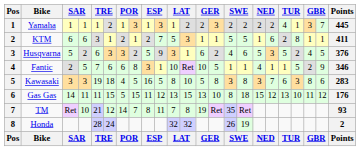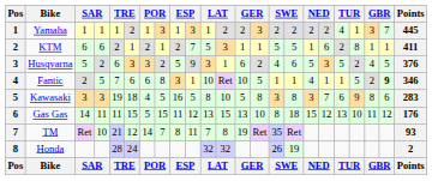KTM | column 5: 3 -> 2
Fantic | column 22: normal -> bold
Kawasaki | column 20: 3 -> 9
